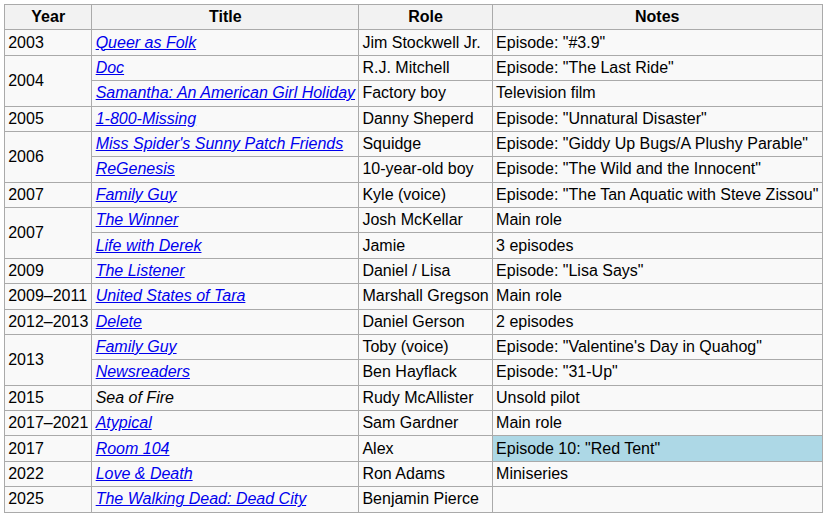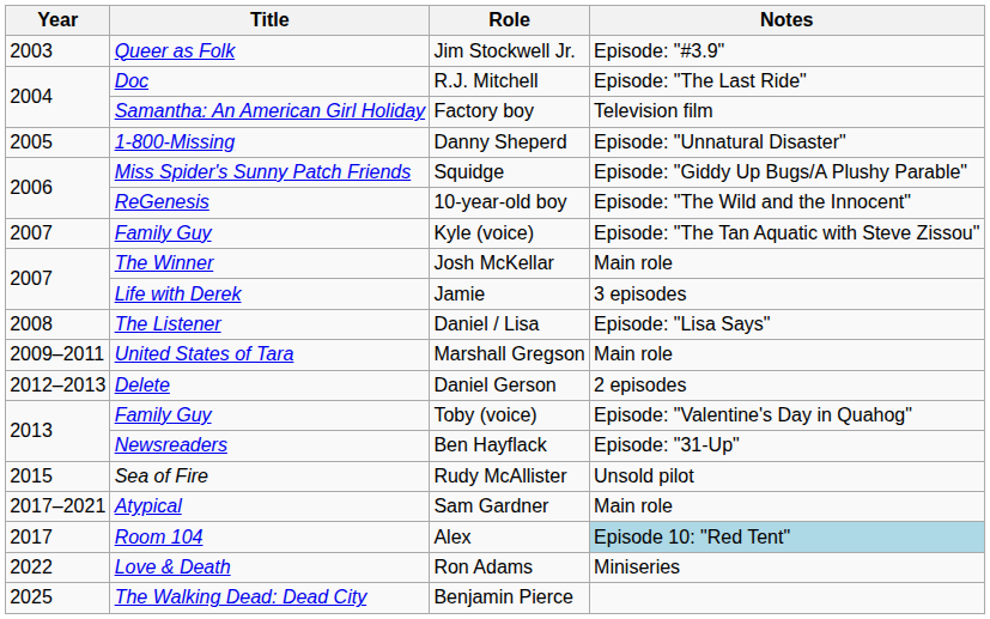Daniel / Lisa | Year: 2009 -> 2008
